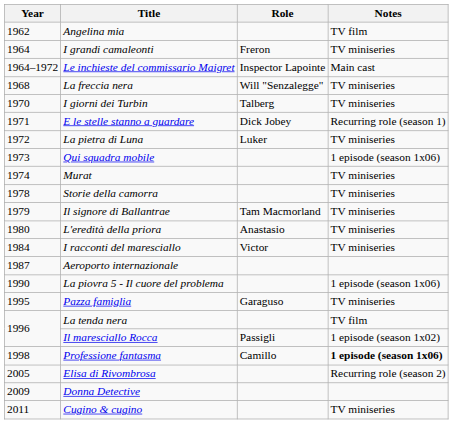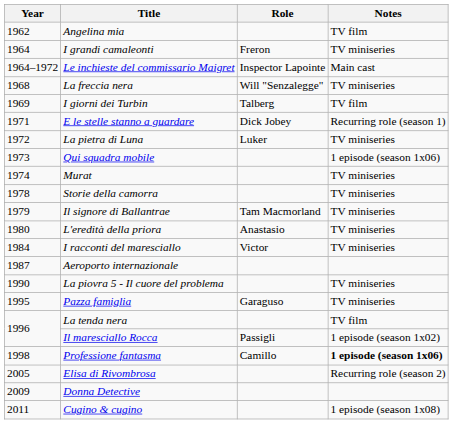I giorni dei Turbin | Year: 1970 -> 1969
I giorni dei Turbin | Notes: TV miniseries -> TV film
La piovra 5 - Il cuore del problema | Notes: 1 episode (season 1x06) -> TV miniseries
Cugino & cugino | Notes: TV miniseries -> 1 episode (season 1x08)
